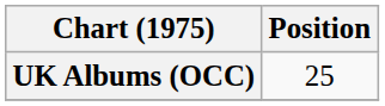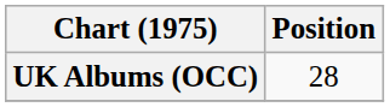UK Albums (OCC) | Position: 25 -> 28
